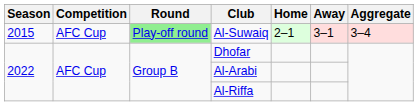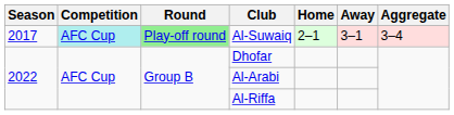Al-Suwaiq | Season: 2015 -> 2017
Al-Suwaiq | Competition: no background -> paleturquoise background
